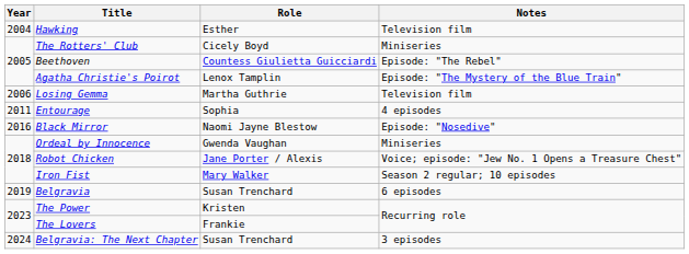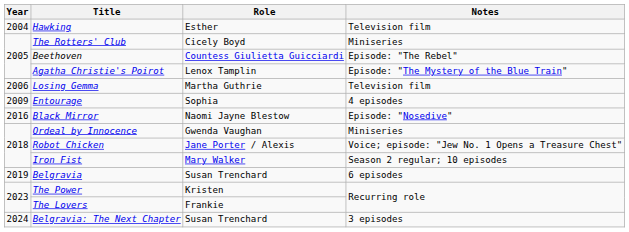Entourage | Year: 2011 -> 2009
